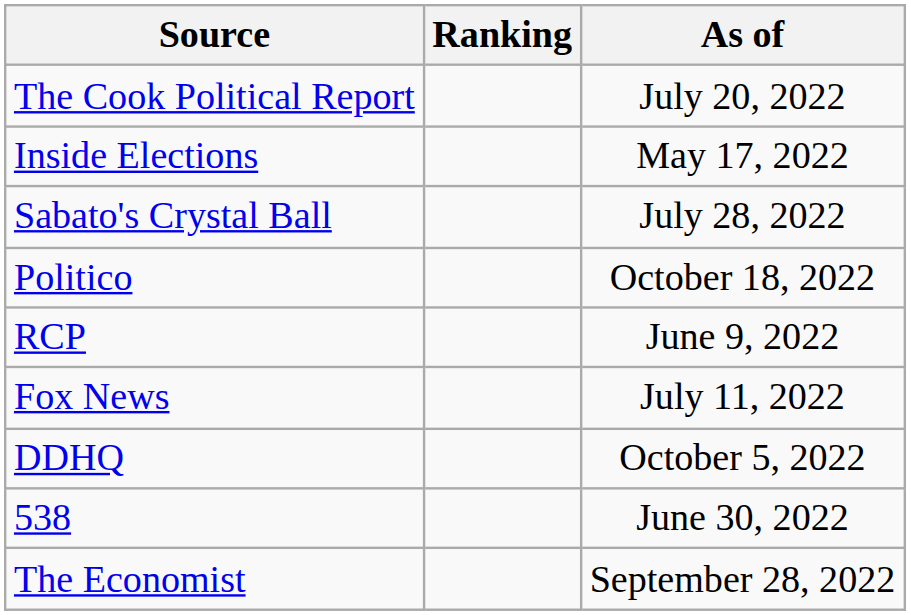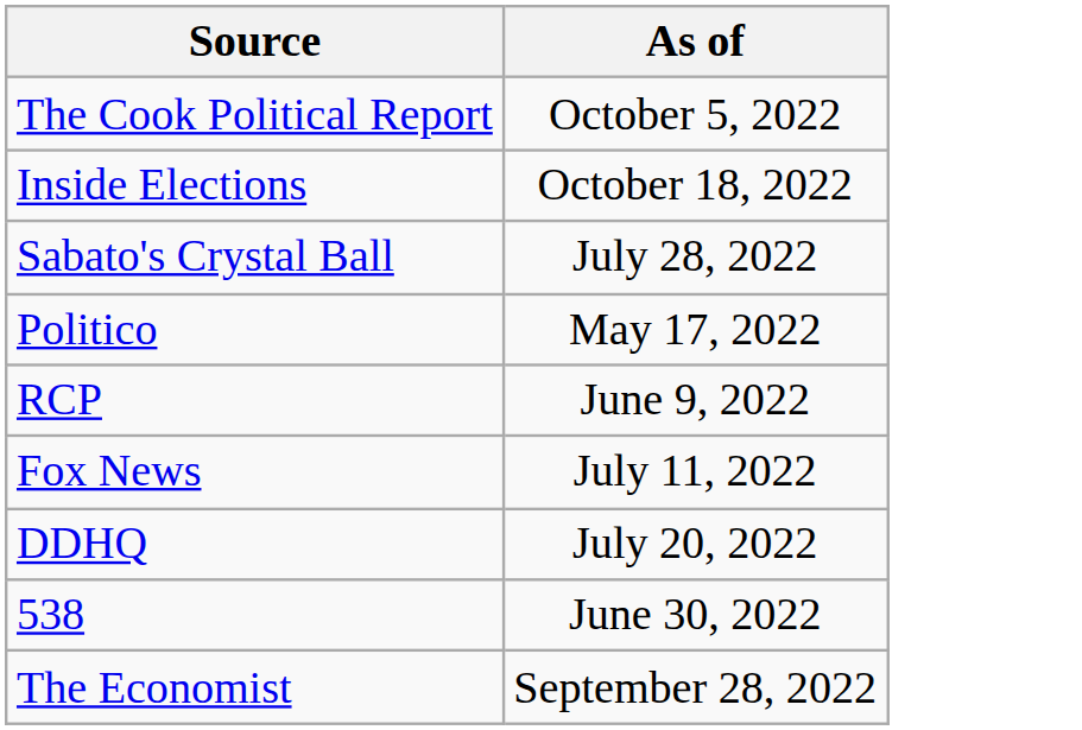- column: Ranking
The Cook Political Report | As of: July 20, 2022 -> October 5, 2022
Inside Elections | As of: May 17, 2022 -> October 18, 2022
Politico | As of: October 18, 2022 -> May 17, 2022
DDHQ | As of: October 5, 2022 -> July 20, 2022
